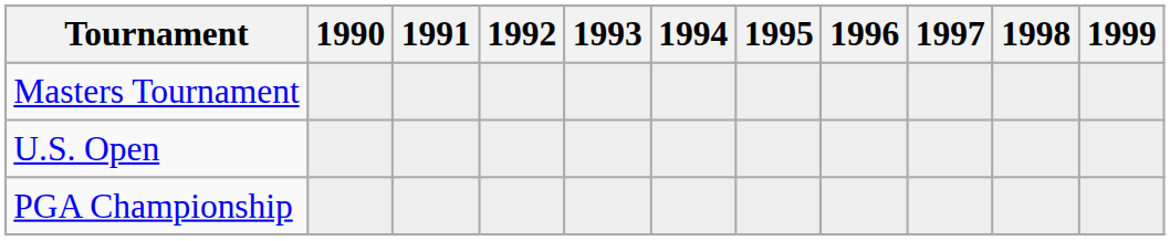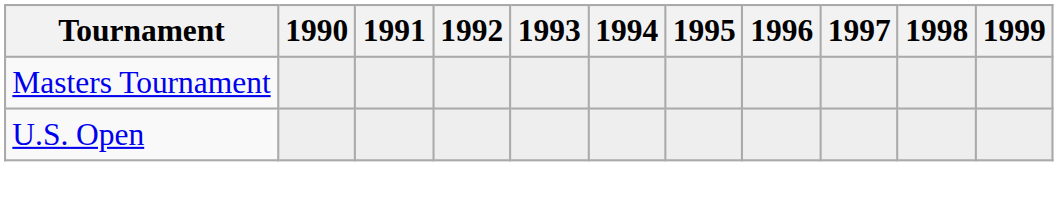- row: PGA Championship
